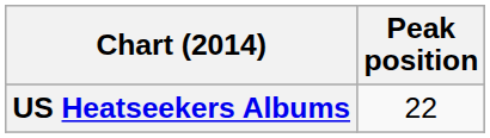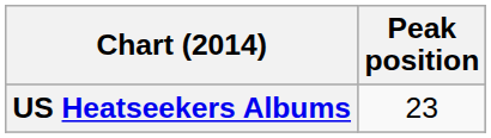US Heatseekers Albums | Peak position: 22 -> 23
